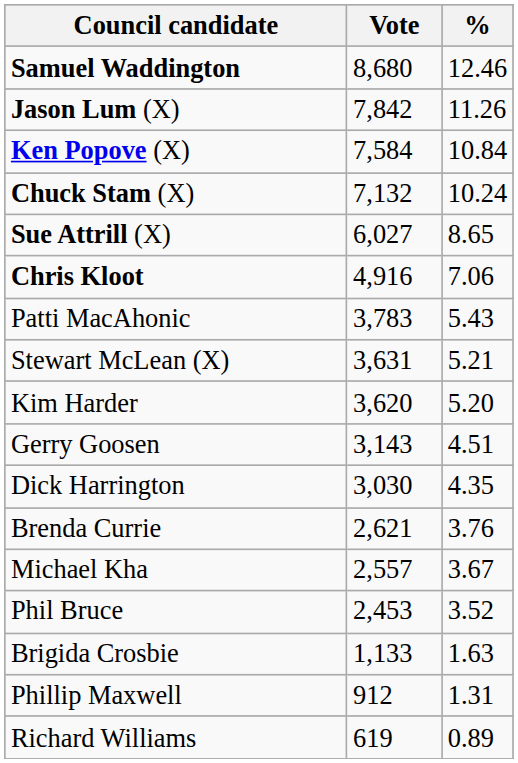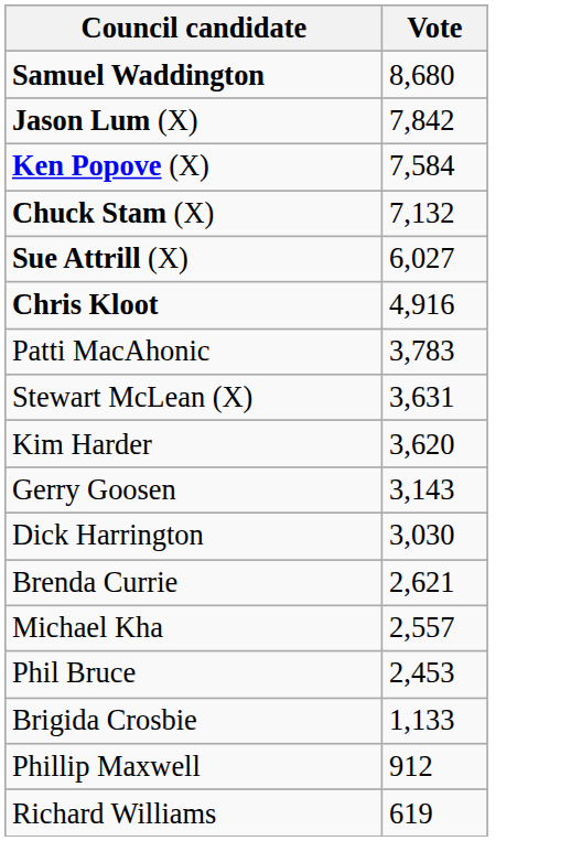- column: % | 12.46 | 11.26 | 10.84 | 10.24 | 8.65 | 7.06 | 5.43 | 5.21 | 5.20 | 4.51 | 4.35 | 3.76 | 3.67 | 3.52 | 1.63 | 1.31 | 0.89
